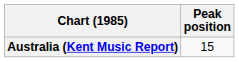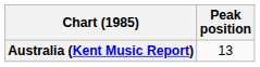Australia (Kent Music Report) | Peak position: 15 -> 13
